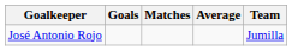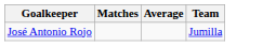- column: Goals
